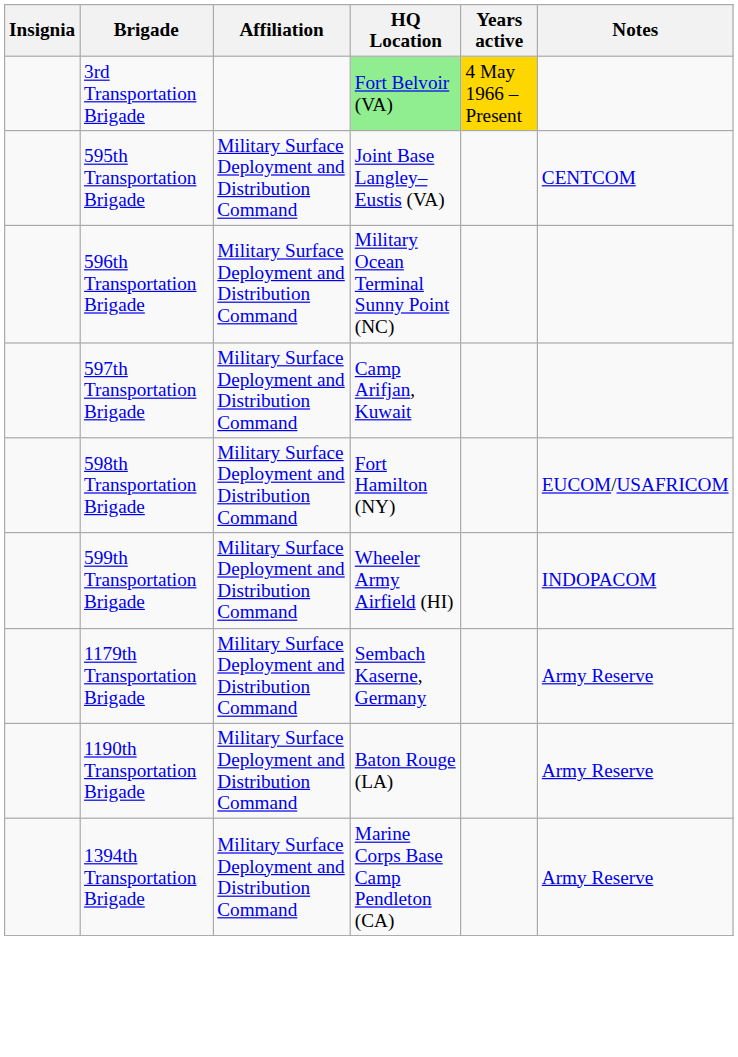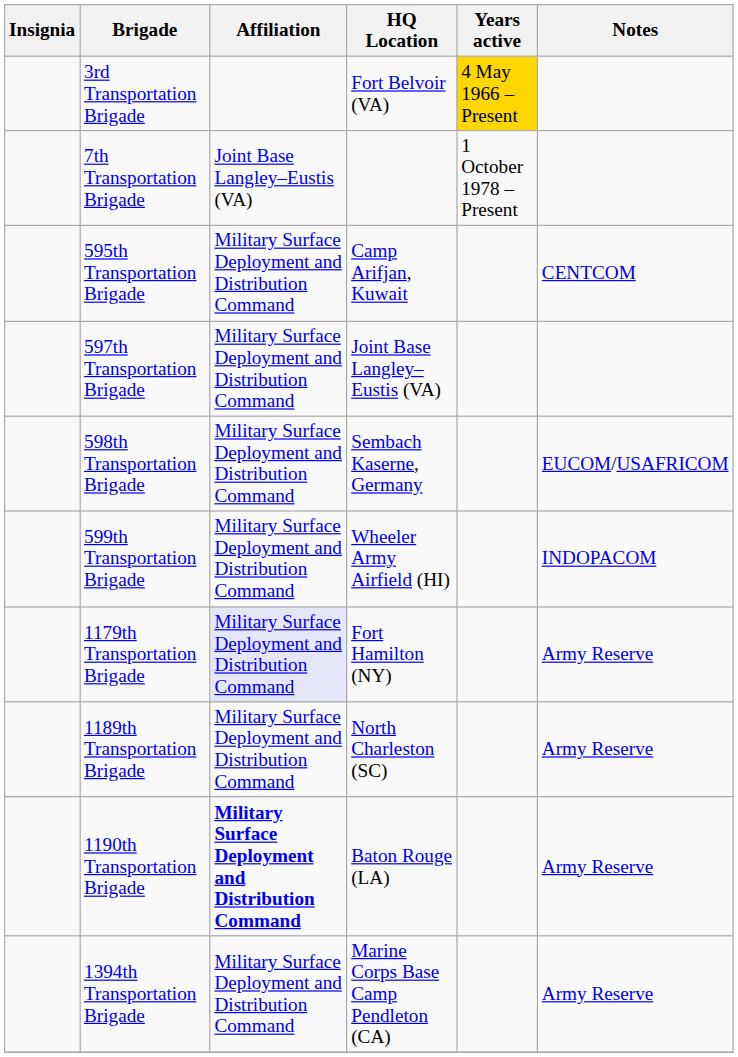3rd Transportation Brigade | HQ Location: lightgreen background -> no background
+ row: 7th Transportation Brigade | Joint Base Langley–Eustis (VA) | 1 October 1978 – Present
595th Transportation Brigade | HQ Location: Joint Base Langley–Eustis (VA) -> Camp Arifjan, Kuwait
- row: 596th Transportation Brigade | Military Surface Deployment and Distribution Command | Military Ocean Terminal Sunny Point (NC)
597th Transportation Brigade | HQ Location: Camp Arifjan, Kuwait -> Joint Base Langley–Eustis (VA)
598th Transportation Brigade | HQ Location: Fort Hamilton (NY) -> Sembach Kaserne, Germany
1179th Transportation Brigade | Affiliation: no background -> lavender background
1179th Transportation Brigade | HQ Location: Sembach Kaserne, Germany -> Fort Hamilton (NY)
+ row: 1189th Transportation Brigade | Military Surface Deployment and Distribution Command | North Charleston (SC) | Army Reserve
1190th Transportation Brigade | Affiliation: normal -> bold
